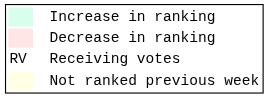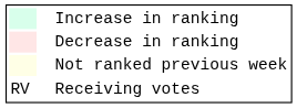rows swapped: Not ranked previous week <-> Receiving votes
